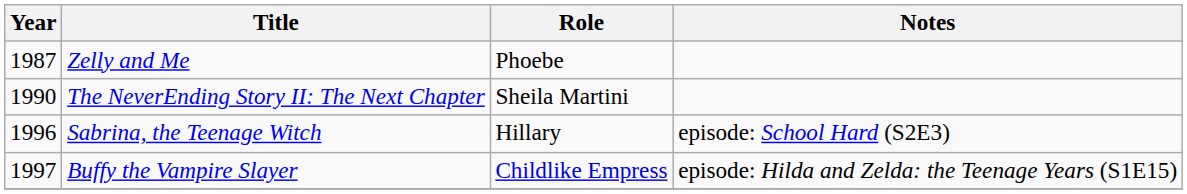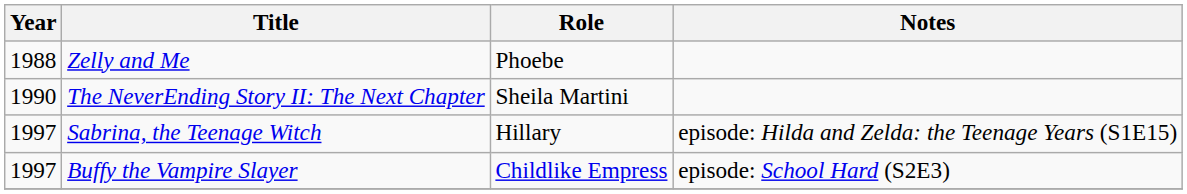Zelly and Me | Year: 1987 -> 1988
Sabrina, the Teenage Witch | Year: 1996 -> 1997
Sabrina, the Teenage Witch | Notes: episode: School Hard (S2E3) -> episode: Hilda and Zelda: the Teenage Years (S1E15)
Buffy the Vampire Slayer | Notes: episode: Hilda and Zelda: the Teenage Years (S1E15) -> episode: School Hard (S2E3)
